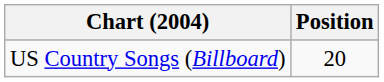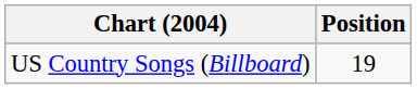US Country Songs (Billboard) | Position: 20 -> 19
